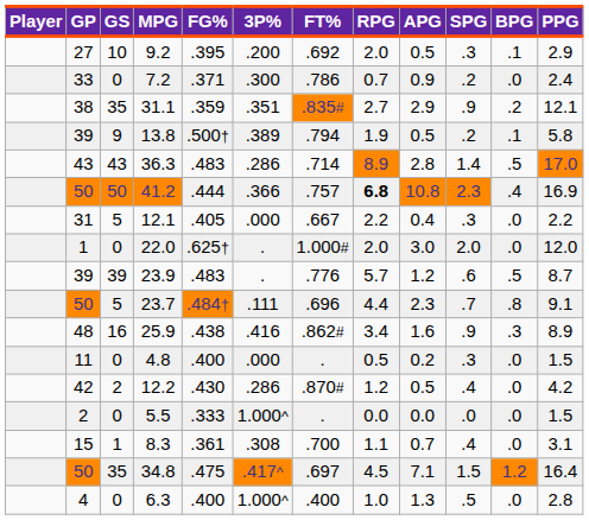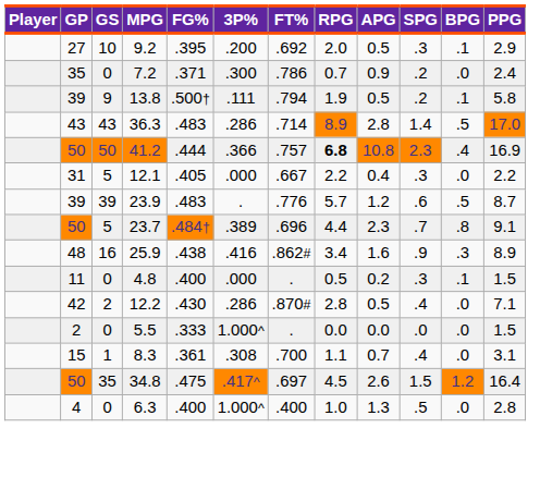7.2 | GP: 33 -> 35
- row: 38 | 35 | 31.1 | .359 | .351 | .835# | 2.7 | 2.9 | .9 | .2 | 12.1
13.8 | 3P%: .389 -> .111
- row: 1 | 0 | 22.0 | .625† | . | 1.000# | 2.0 | 3.0 | 2.0 | .0 | 12.0
23.7 | 3P%: .111 -> .389
4.8 | BPG: .0 -> .1
12.2 | RPG: 1.2 -> 2.8
12.2 | PPG: 4.2 -> 7.1
34.8 | APG: 7.1 -> 2.6
